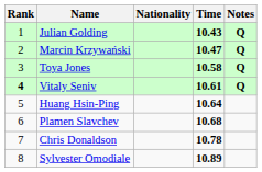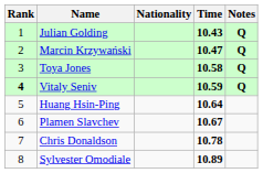Vitaly Seniv | Time: 10.61 -> 10.59
Plamen Slavchev | Time: 10.68 -> 10.67
